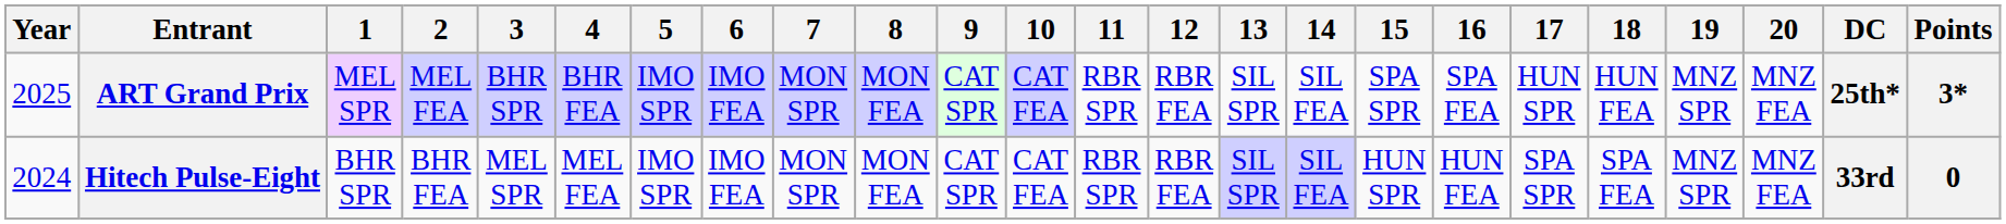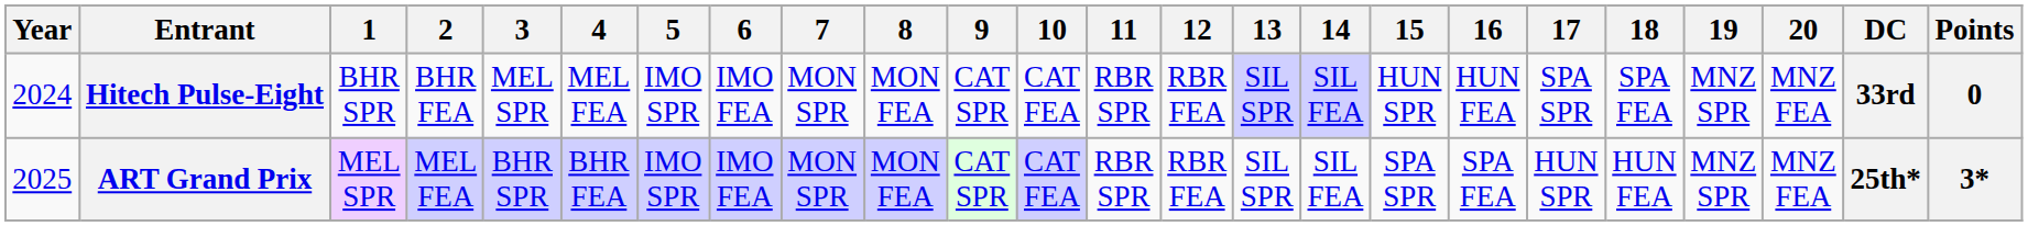rows swapped: Hitech Pulse-Eight <-> ART Grand Prix
